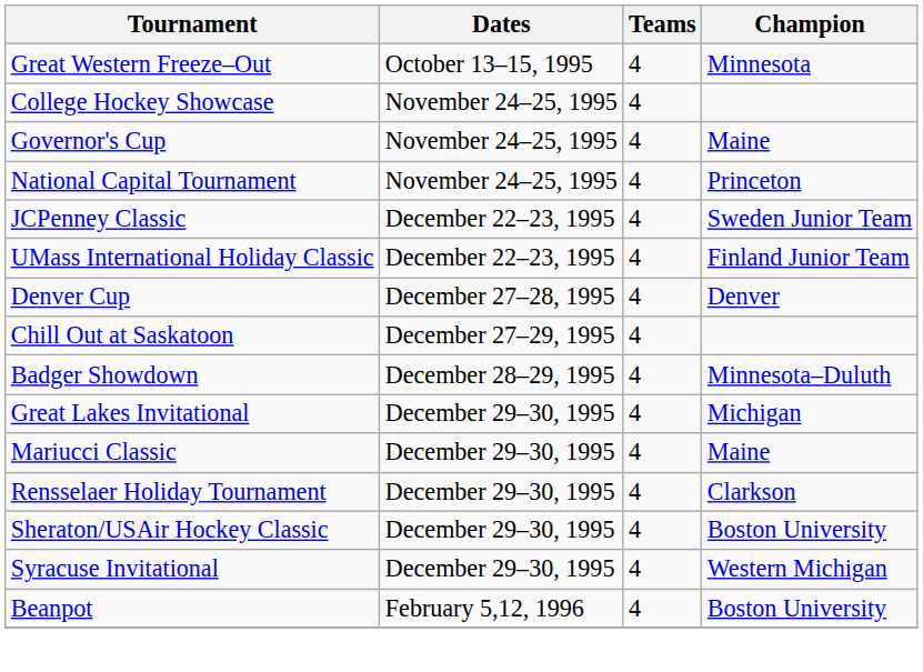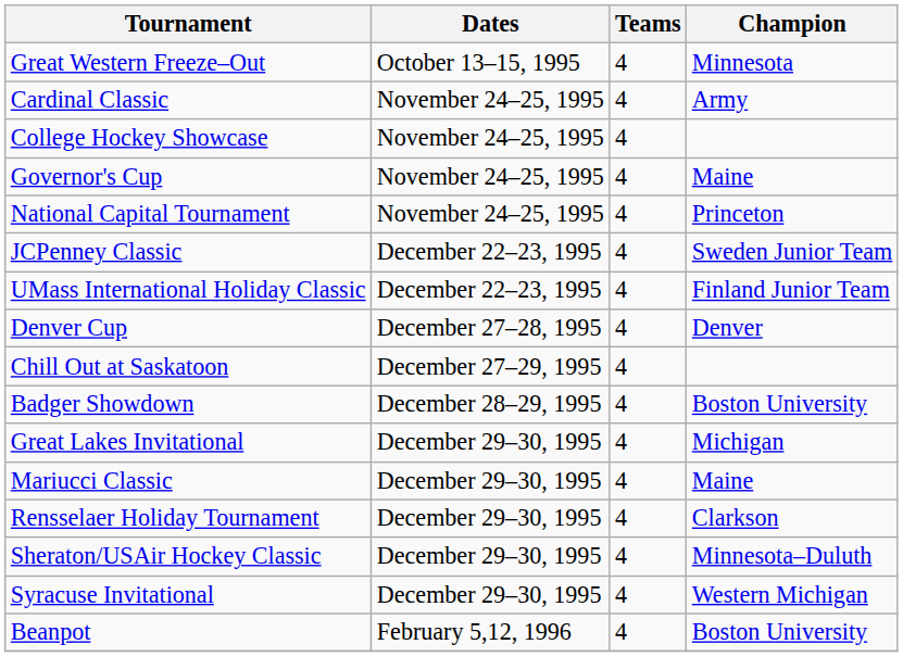+ row: Cardinal Classic | November 24–25, 1995 | 4 | Army
Badger Showdown | Champion: Minnesota–Duluth -> Boston University
Sheraton/USAir Hockey Classic | Champion: Boston University -> Minnesota–Duluth
